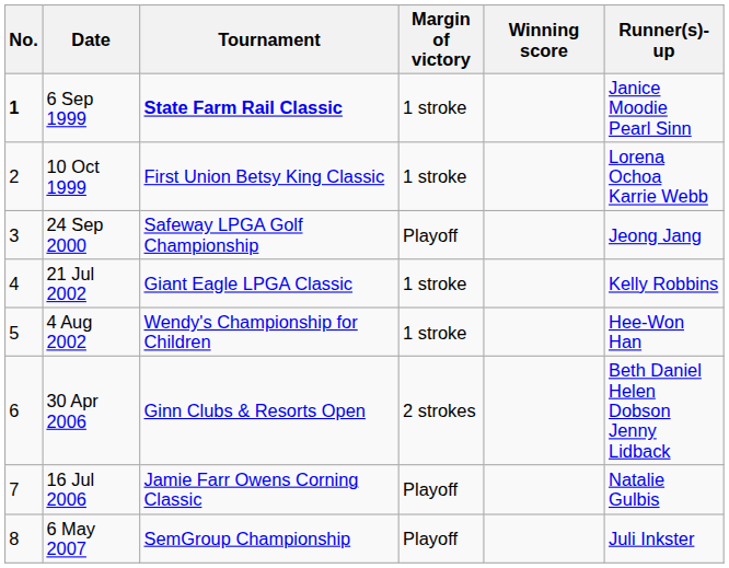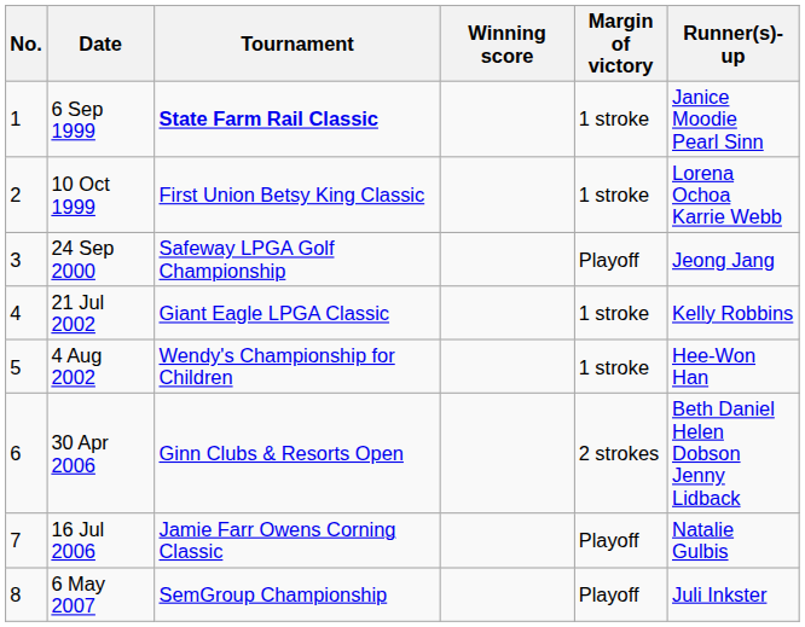columns swapped: Winning score <-> Margin of victory
6 Sep 1999 | No.: bold -> normal
